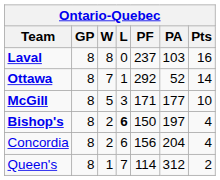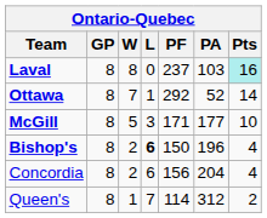Laval | Pts: no background -> paleturquoise background
Bishop's | PA: 197 -> 196
